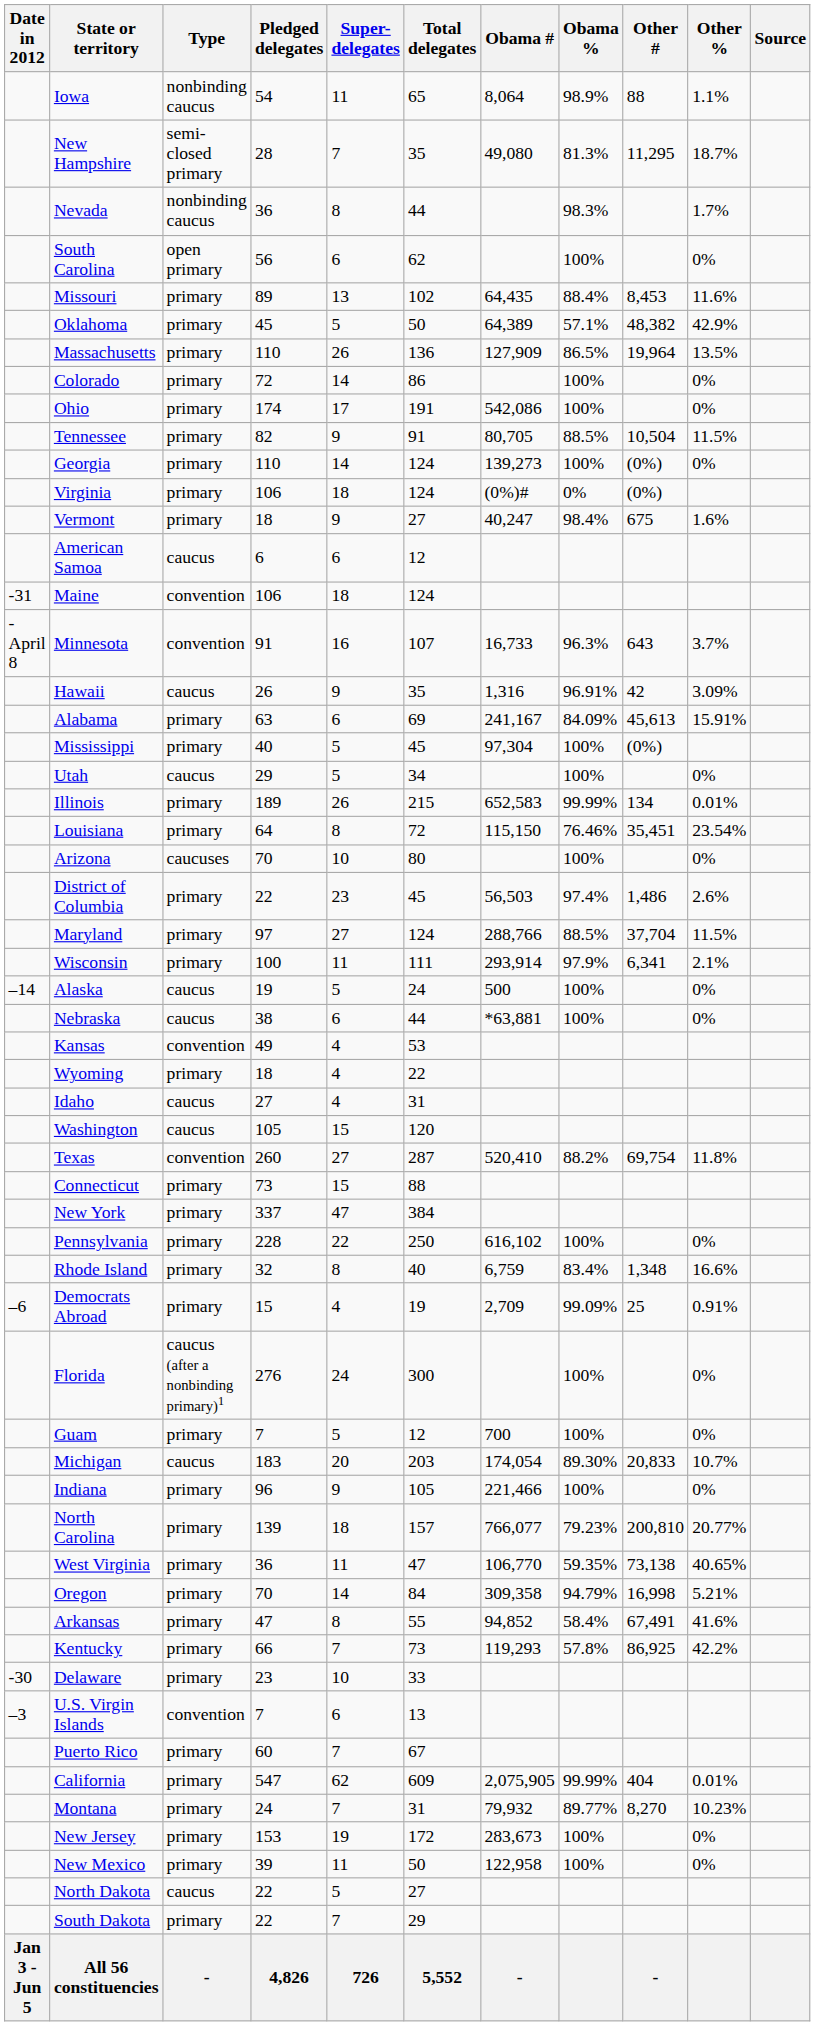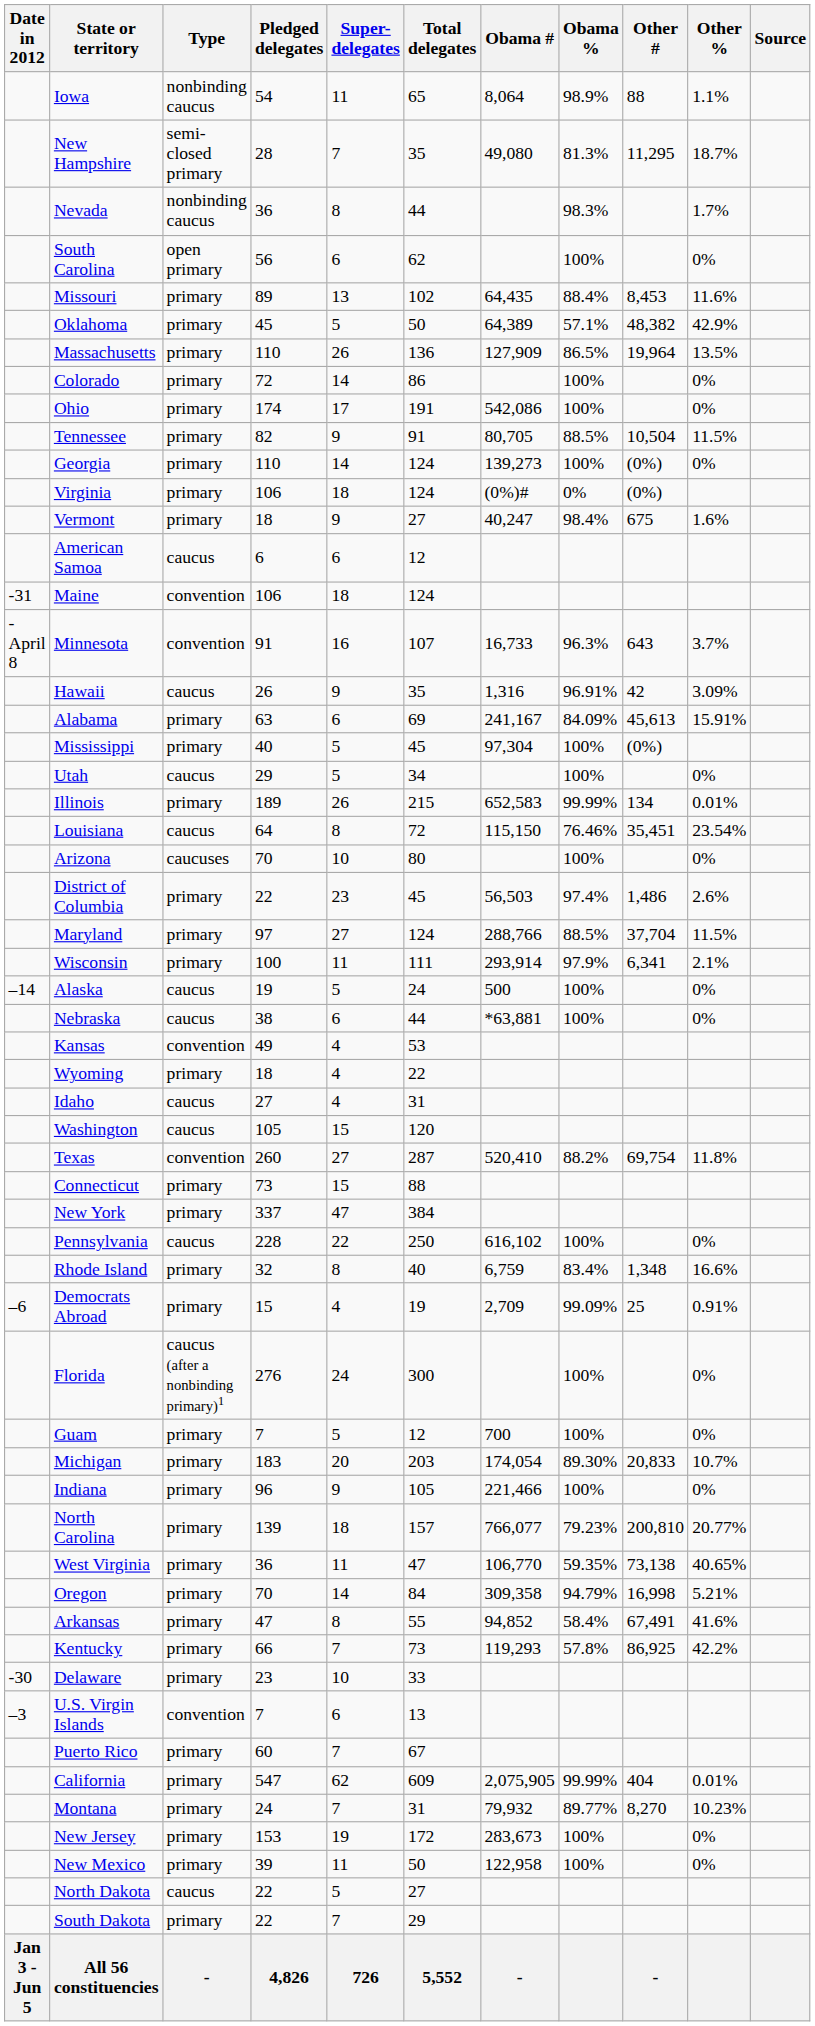Louisiana | Type: primary -> caucus
Pennsylvania | Type: primary -> caucus
Michigan | Type: caucus -> primary
